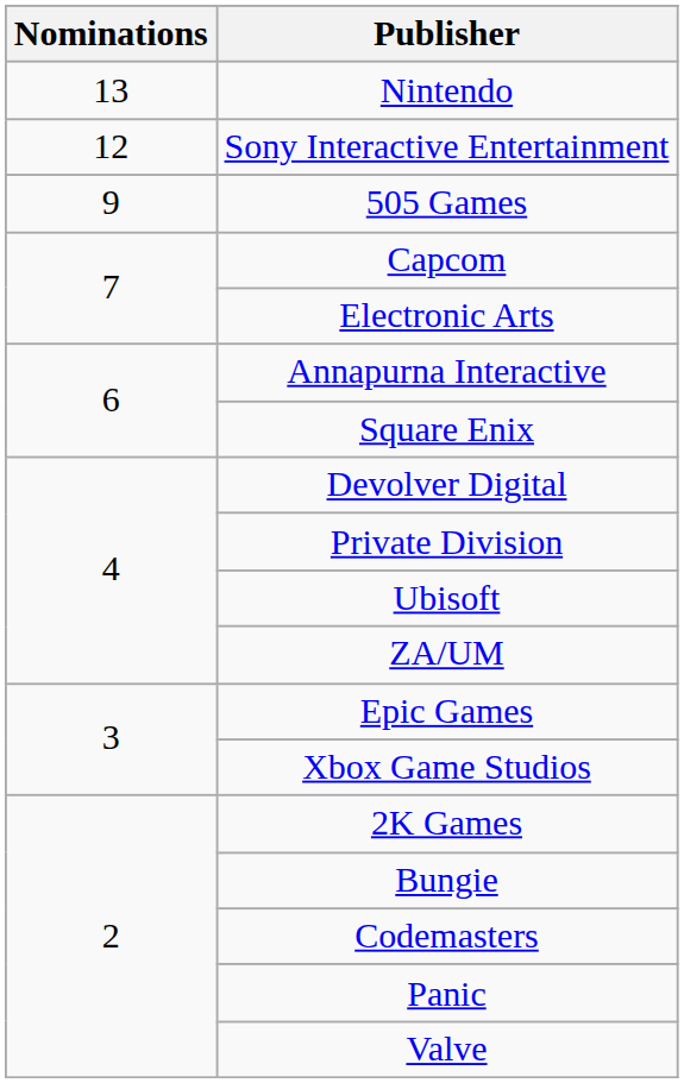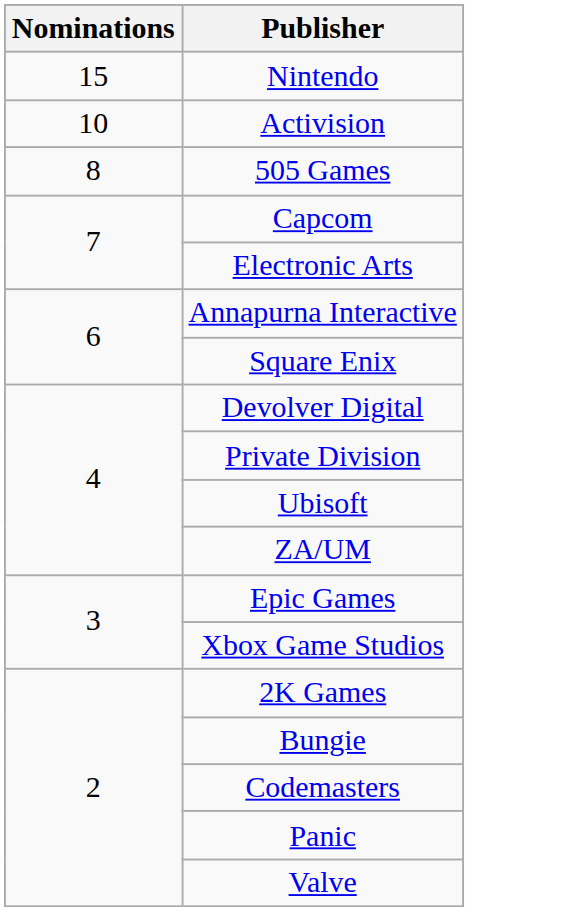Nintendo | Nominations: 13 -> 15
- row: 12 | Sony Interactive Entertainment
+ row: 10 | Activision
505 Games | Nominations: 9 -> 8
